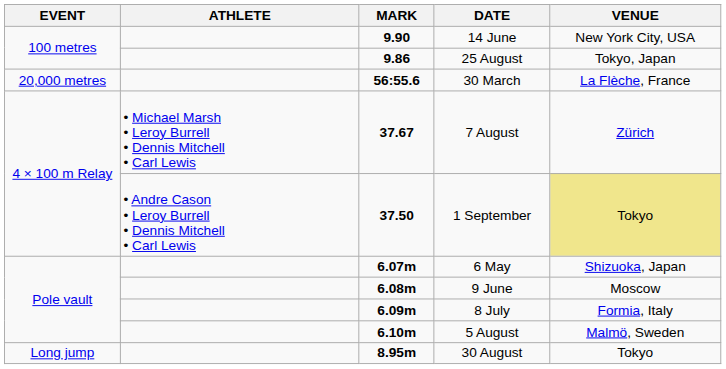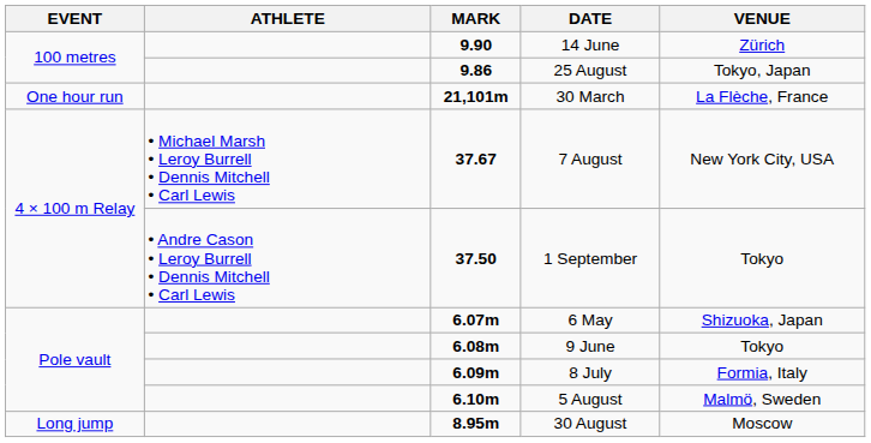14 June | VENUE: New York City, USA -> Zürich
- row: 20,000 metres | 56:55.6 | 30 March | La Flèche, France
+ row: One hour run | 21,101m | 30 March | La Flèche, France
7 August | VENUE: Zürich -> New York City, USA
1 September | VENUE: khaki background -> no background
9 June | VENUE: Moscow -> Tokyo
30 August | VENUE: Tokyo -> Moscow
